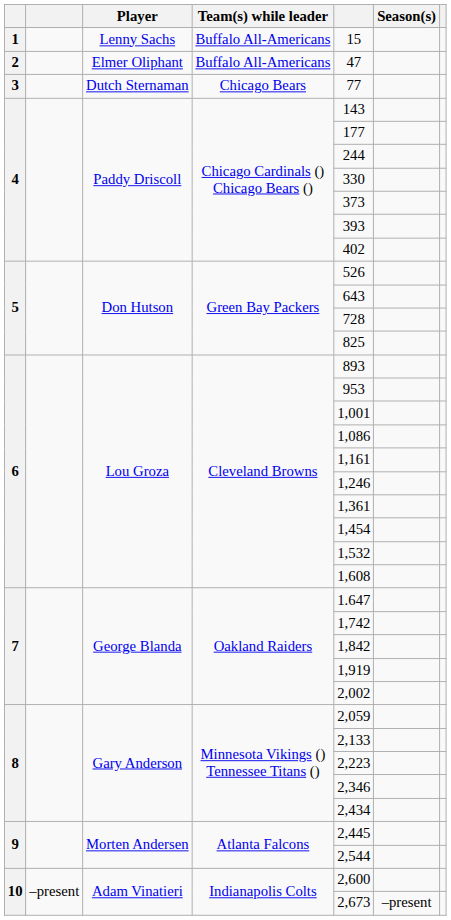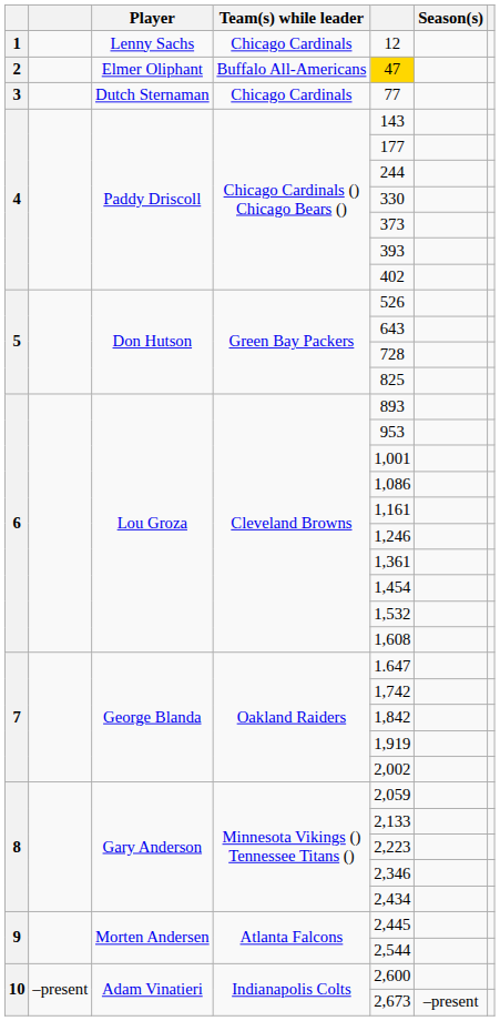1 | Team(s) while leader: Buffalo All-Americans -> Chicago Cardinals
1 | column 5: 15 -> 12
2 | column 5: no background -> gold background
3 | Team(s) while leader: Chicago Bears -> Chicago Cardinals
